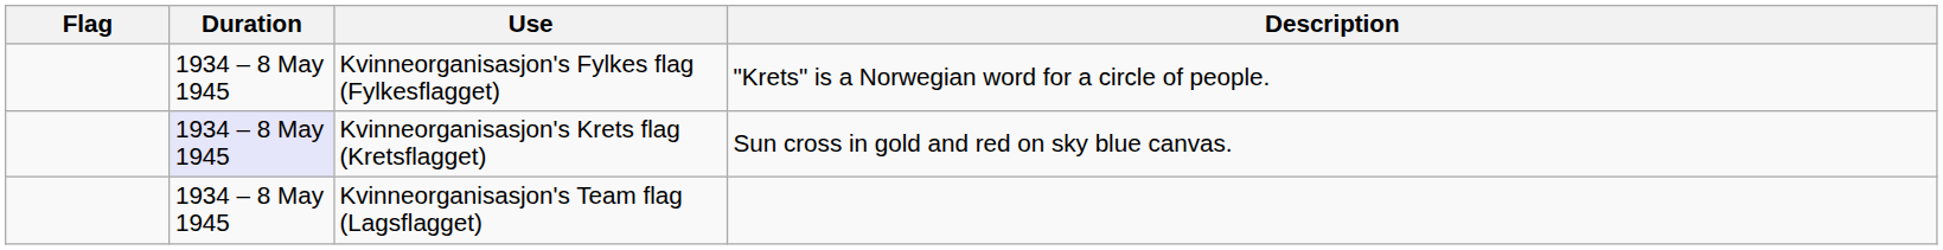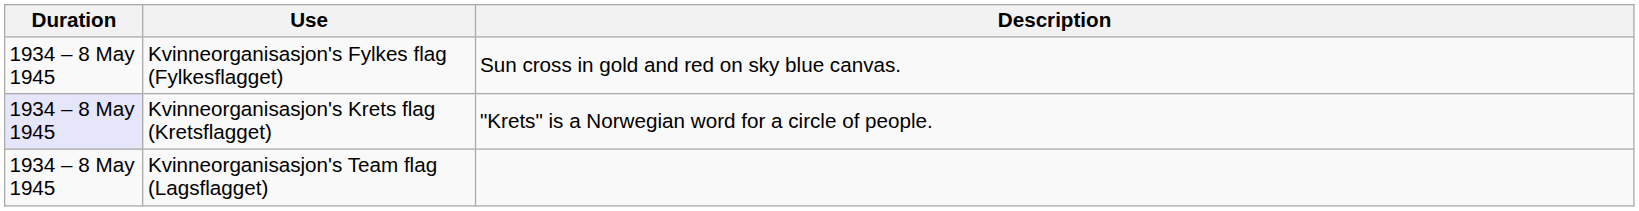- column: Flag
Kvinneorganisasjon's Fylkes flag (Fylkesflagget) | Description: "Krets" is a Norwegian word for a circle of people. -> Sun cross in gold and red on sky blue canvas.
Kvinneorganisasjon's Krets flag (Kretsflagget) | Description: Sun cross in gold and red on sky blue canvas. -> "Krets" is a Norwegian word for a circle of people.
